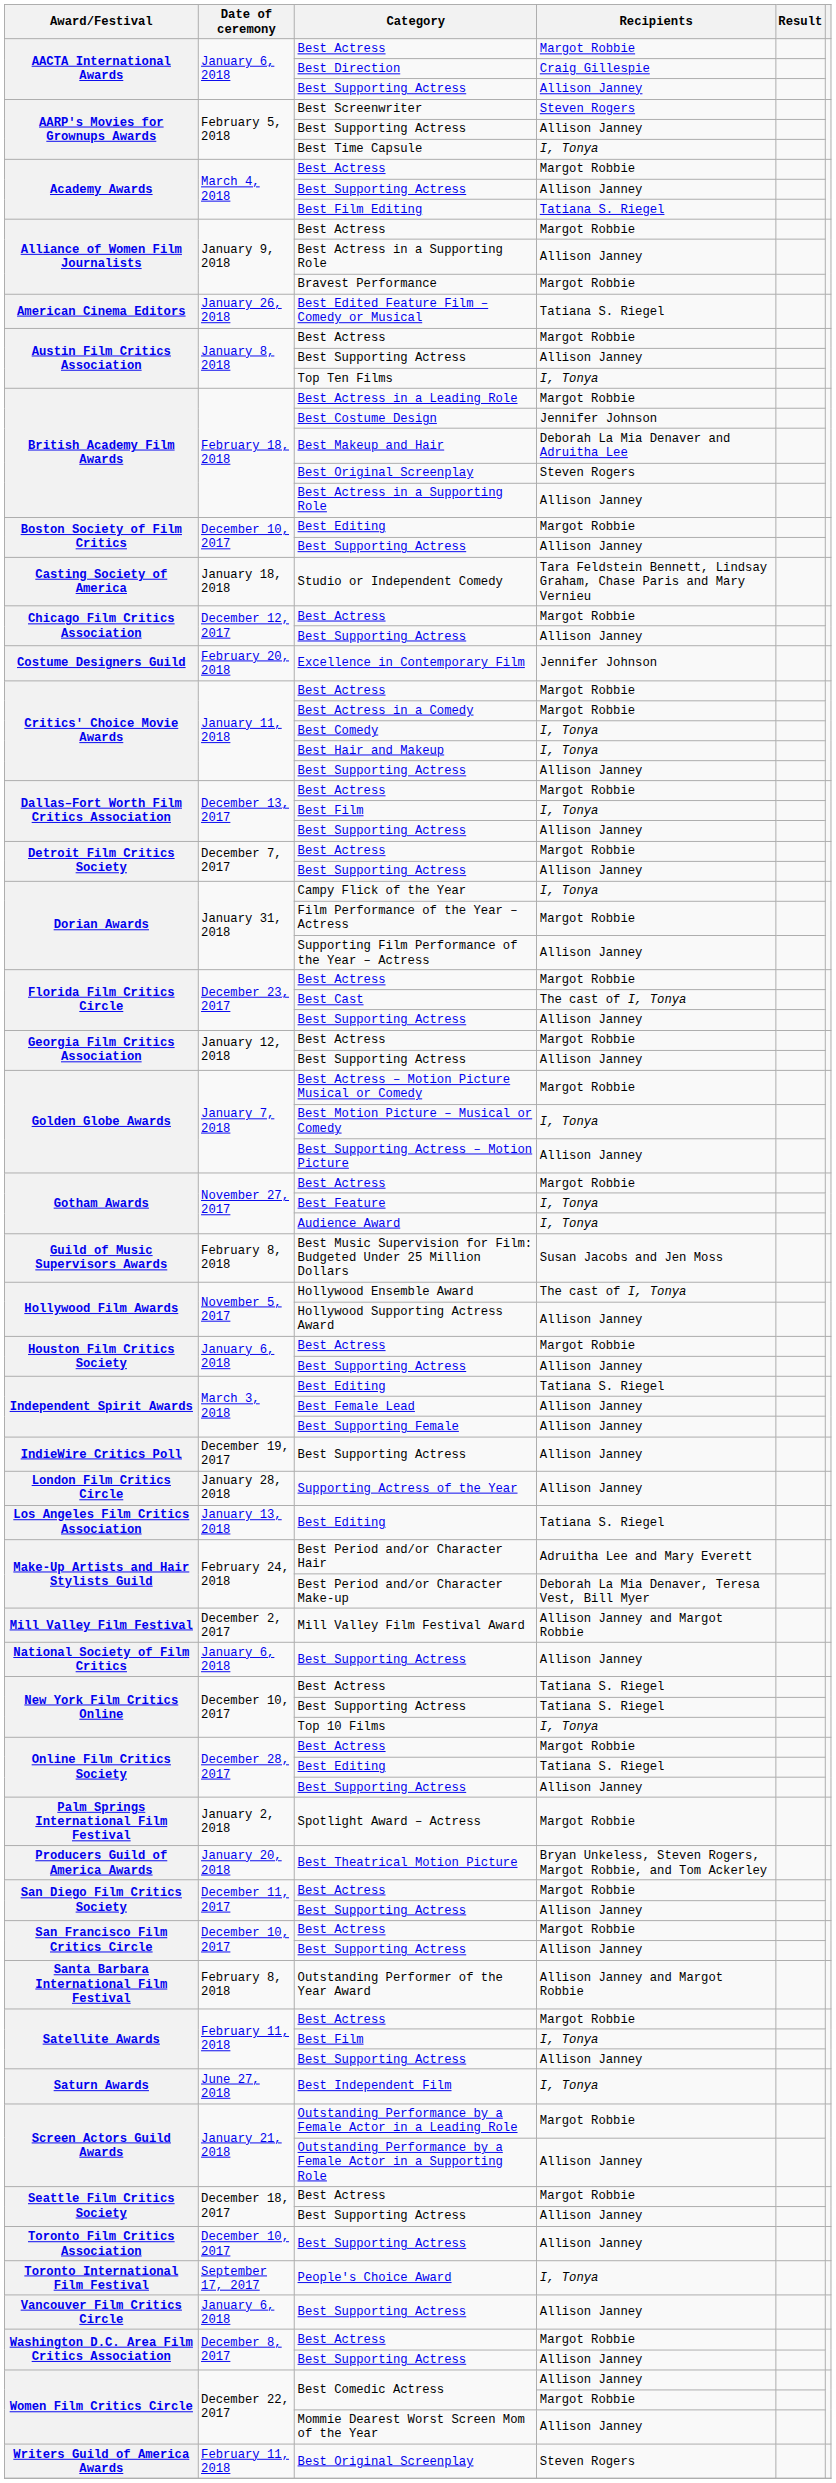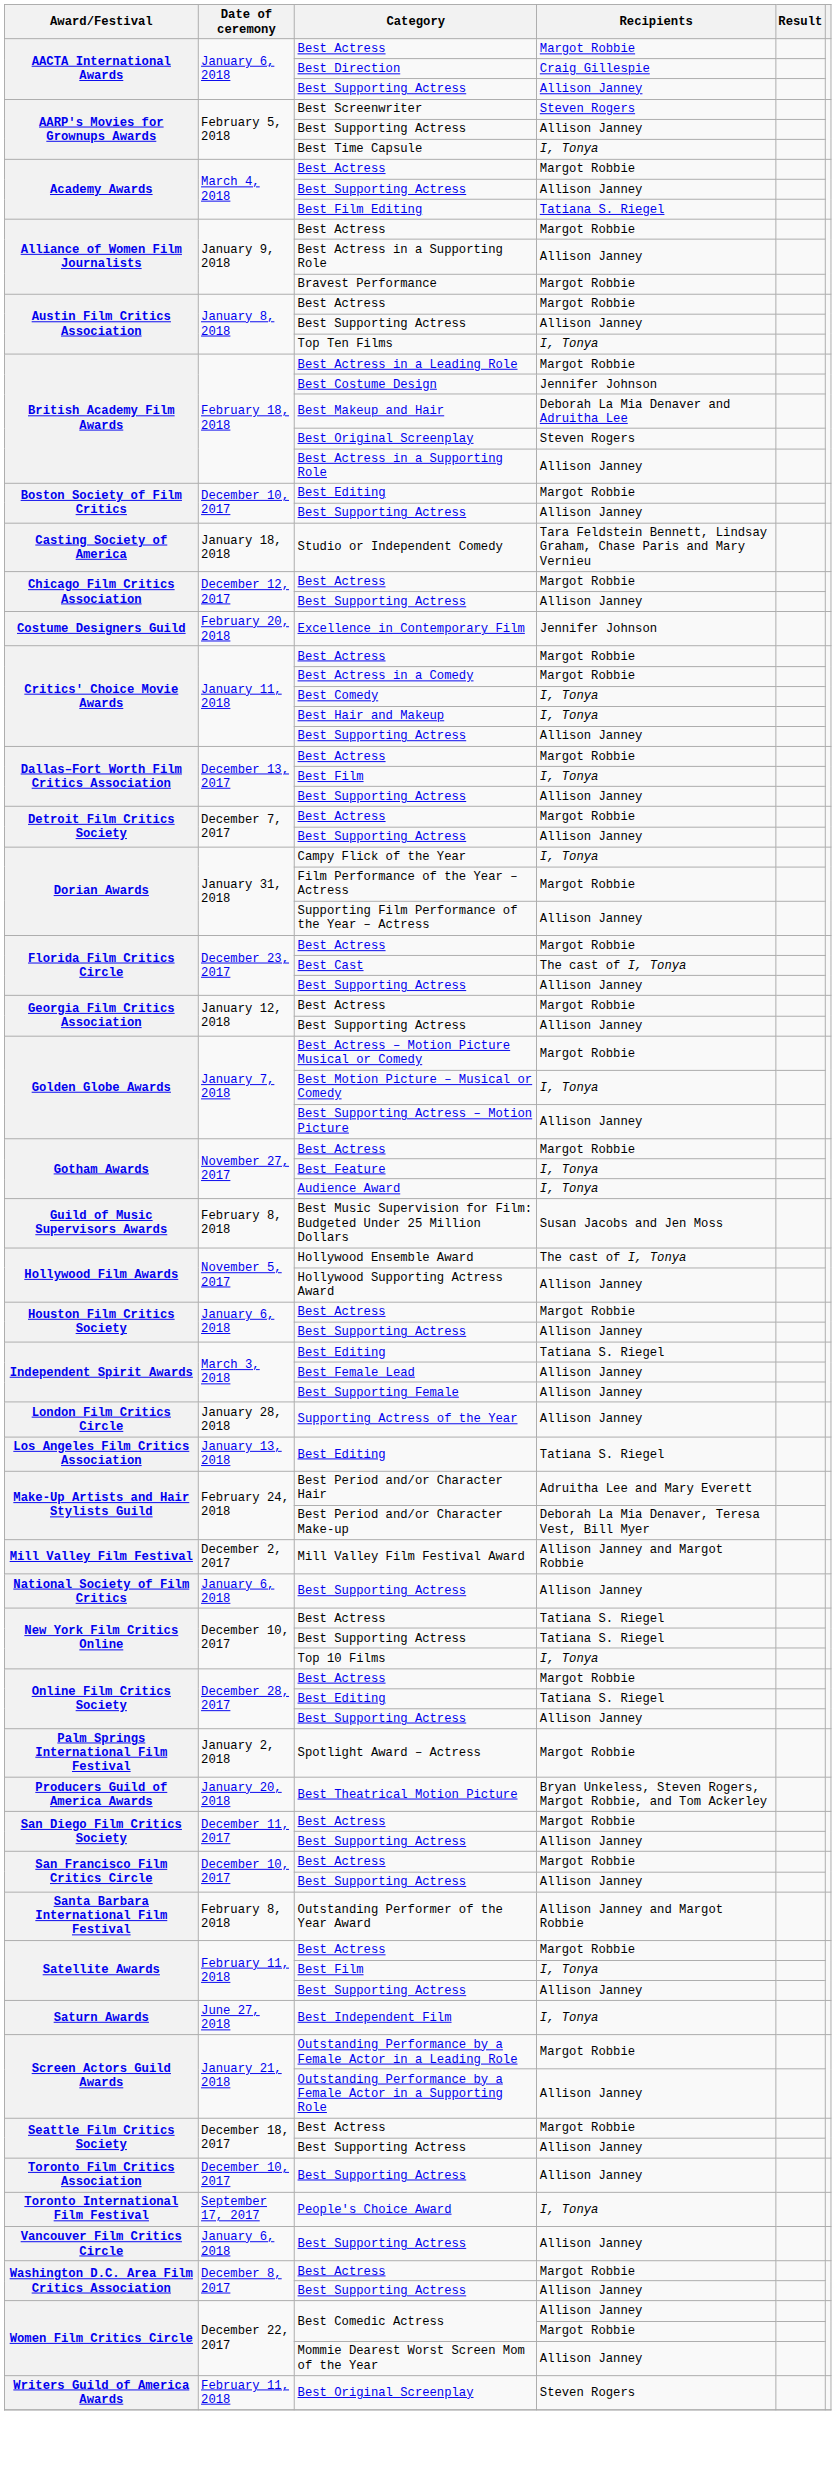- row: American Cinema Editors | January 26, 2018 | Best Edited Feature Film – Comedy or Musical | Tatiana S. Riegel
- row: IndieWire Critics Poll | December 19, 2017 | Best Supporting Actress | Allison Janney
